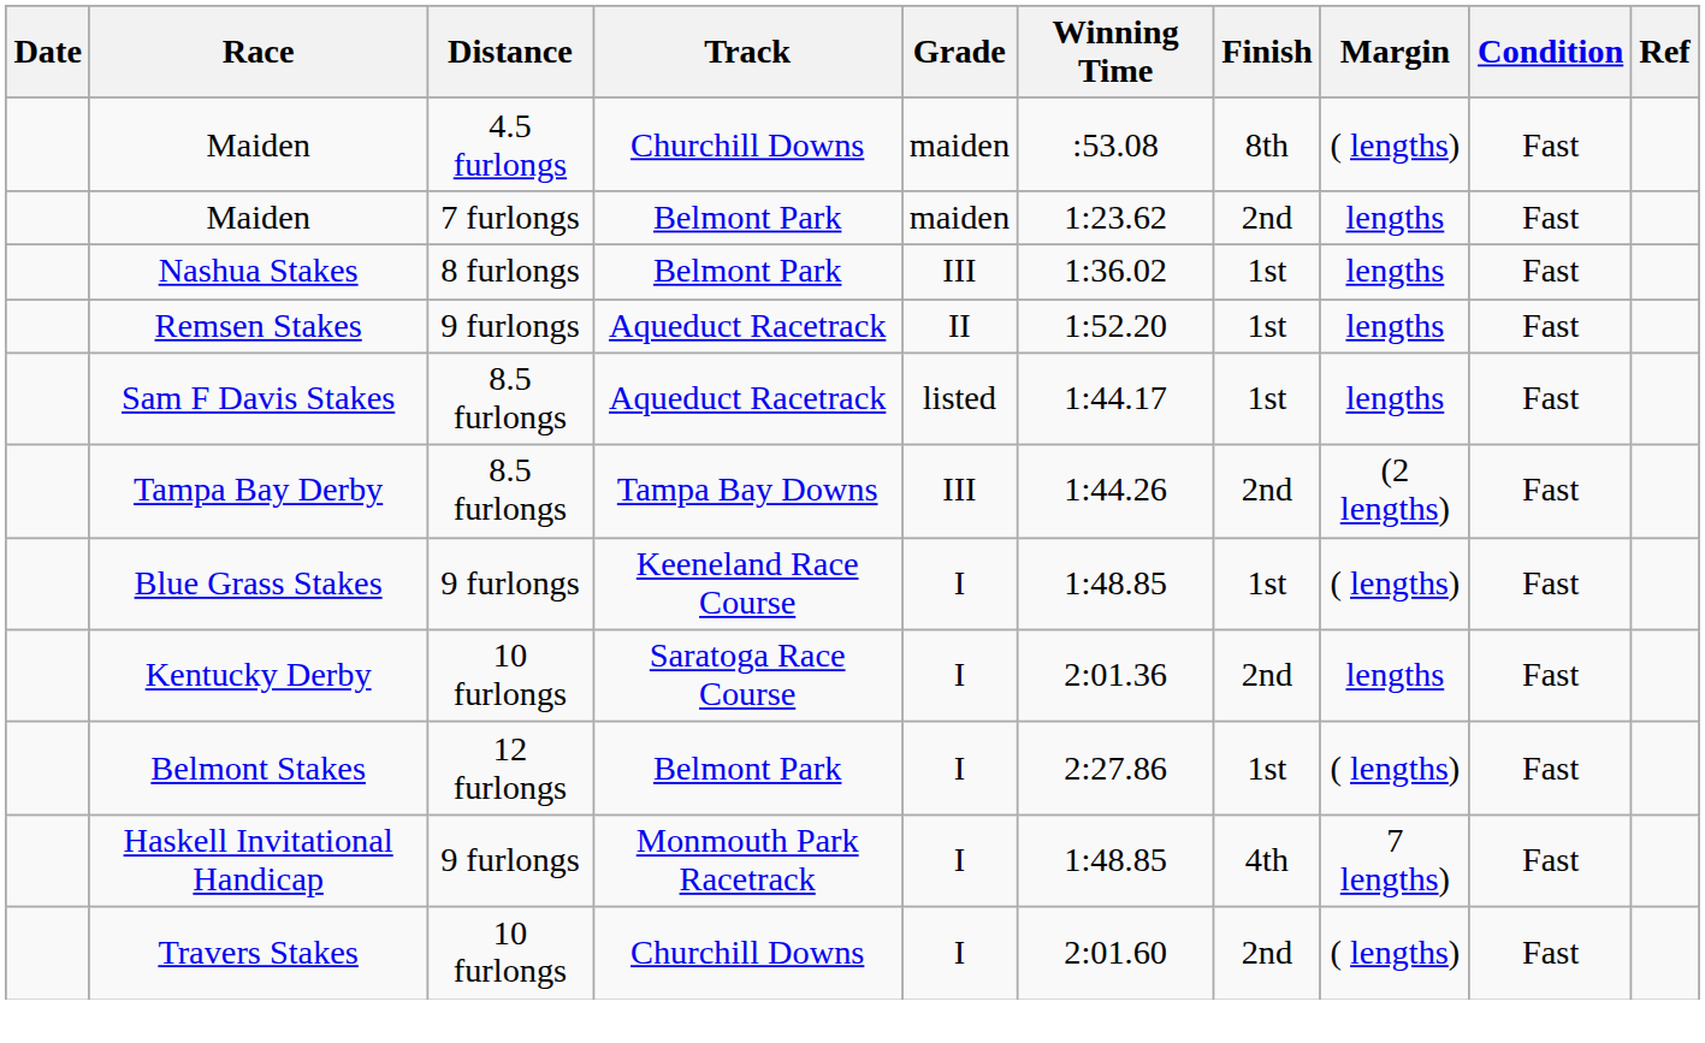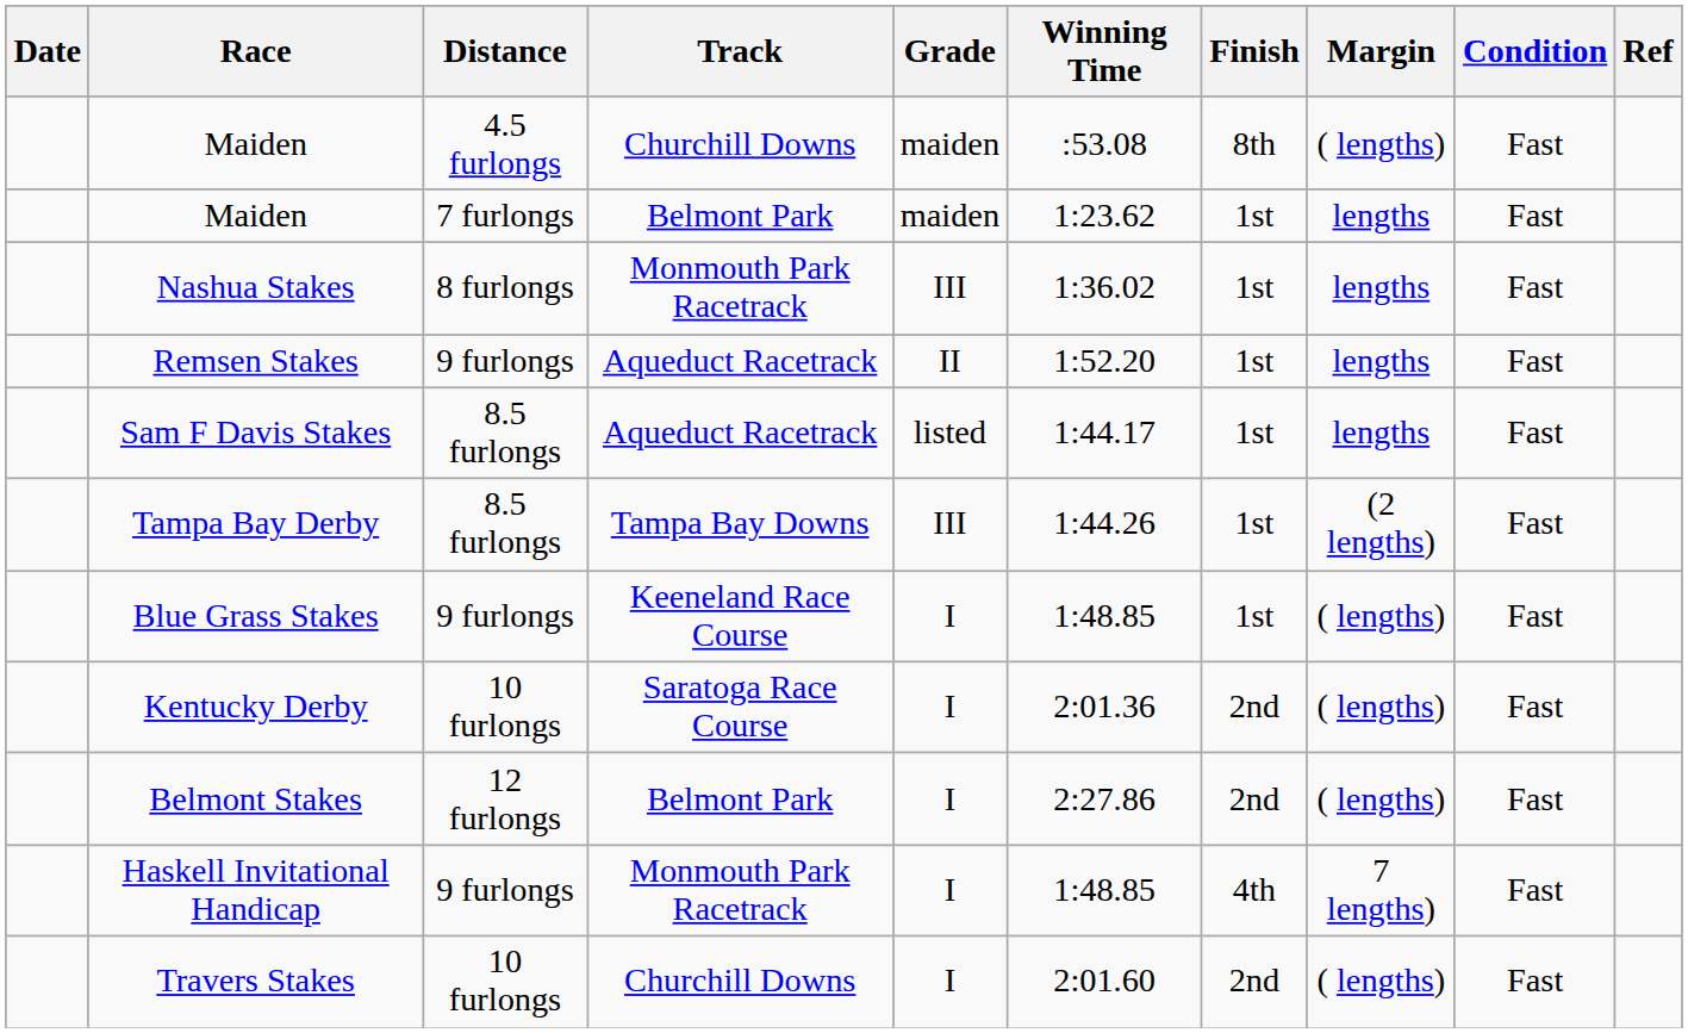Maiden / 7 furlongs | Finish: 2nd -> 1st
Nashua Stakes | Track: Belmont Park -> Monmouth Park Racetrack
Tampa Bay Derby | Finish: 2nd -> 1st
Kentucky Derby | Margin: lengths -> ( lengths)
Belmont Stakes | Finish: 1st -> 2nd
